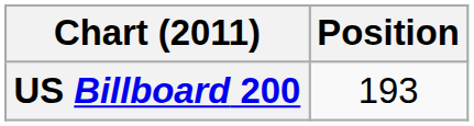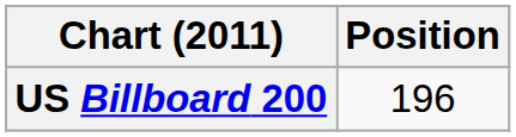US Billboard 200 | Position: 193 -> 196
